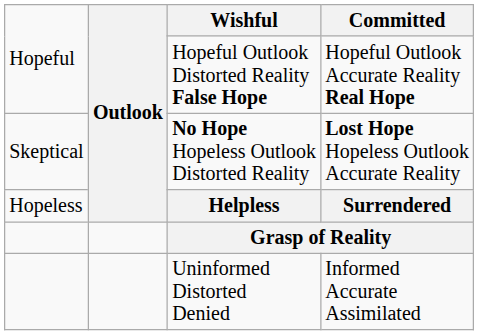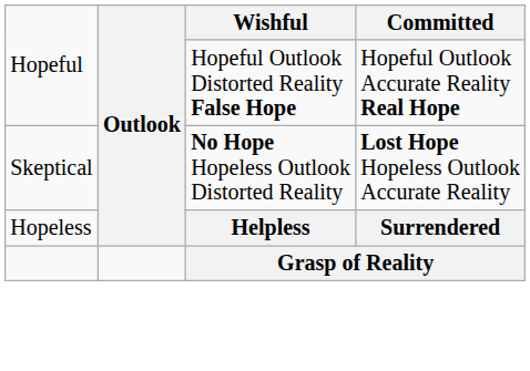- row: Uninformed Distorted Denied | Informed Accurate Assimilated
